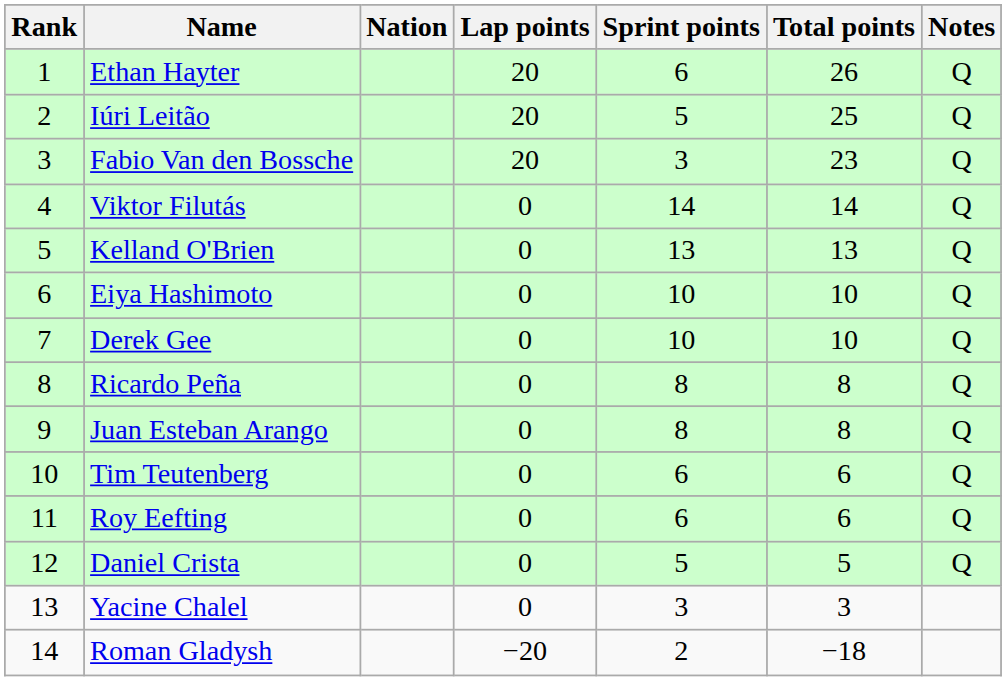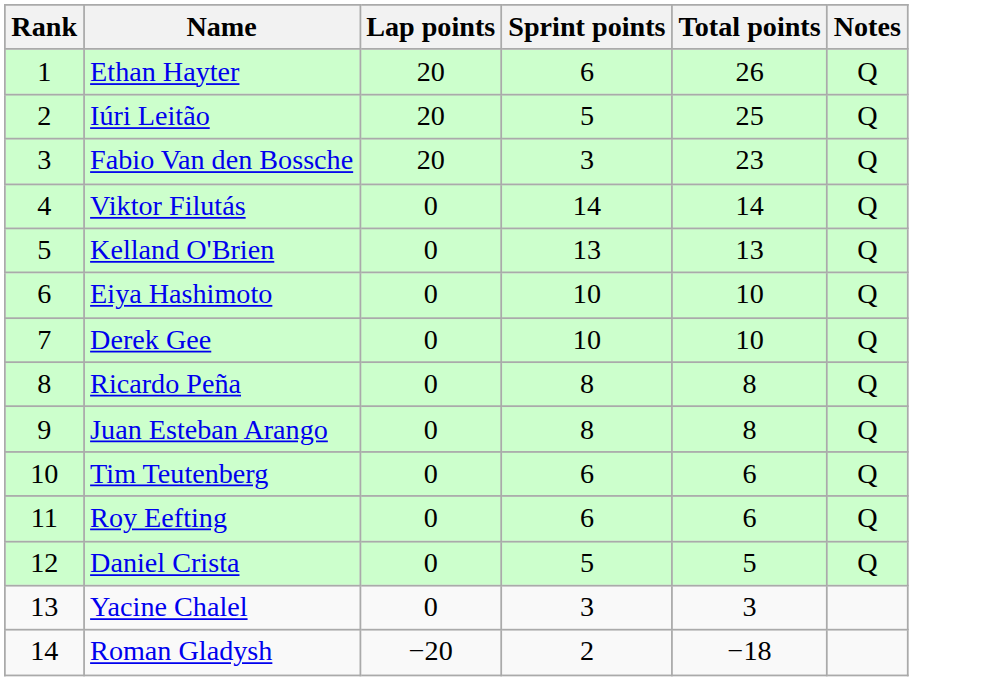- column: Nation
